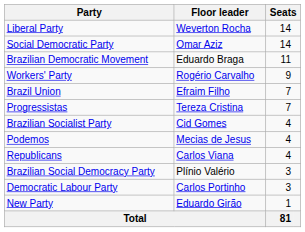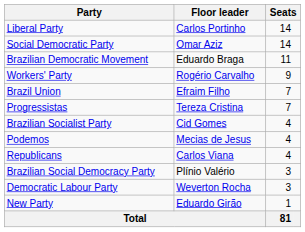Liberal Party | Floor leader: Weverton Rocha -> Carlos Portinho
Democratic Labour Party | Floor leader: Carlos Portinho -> Weverton Rocha
